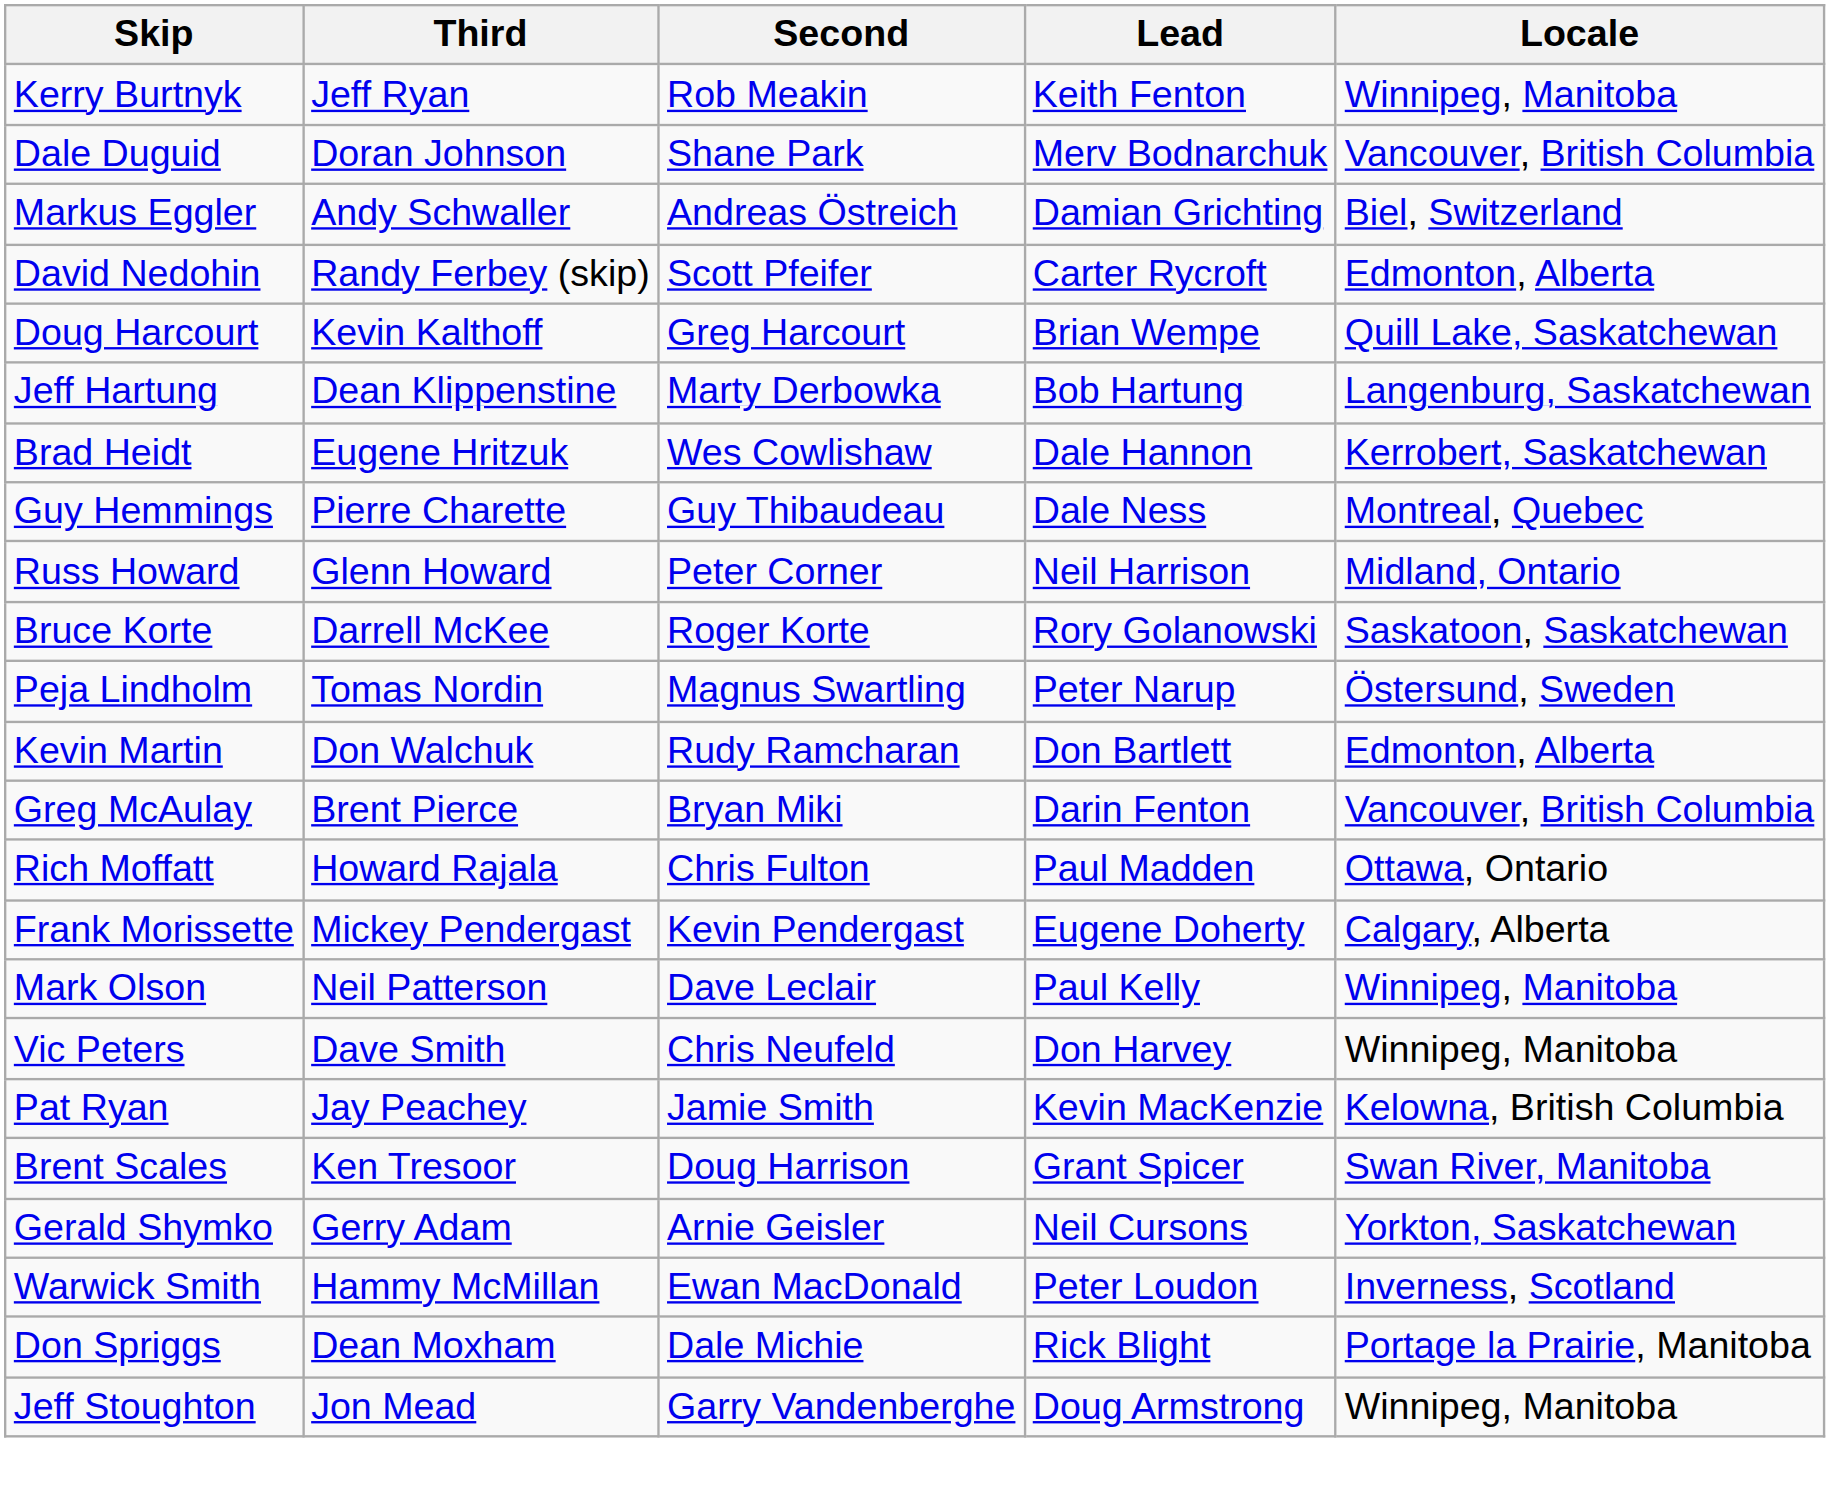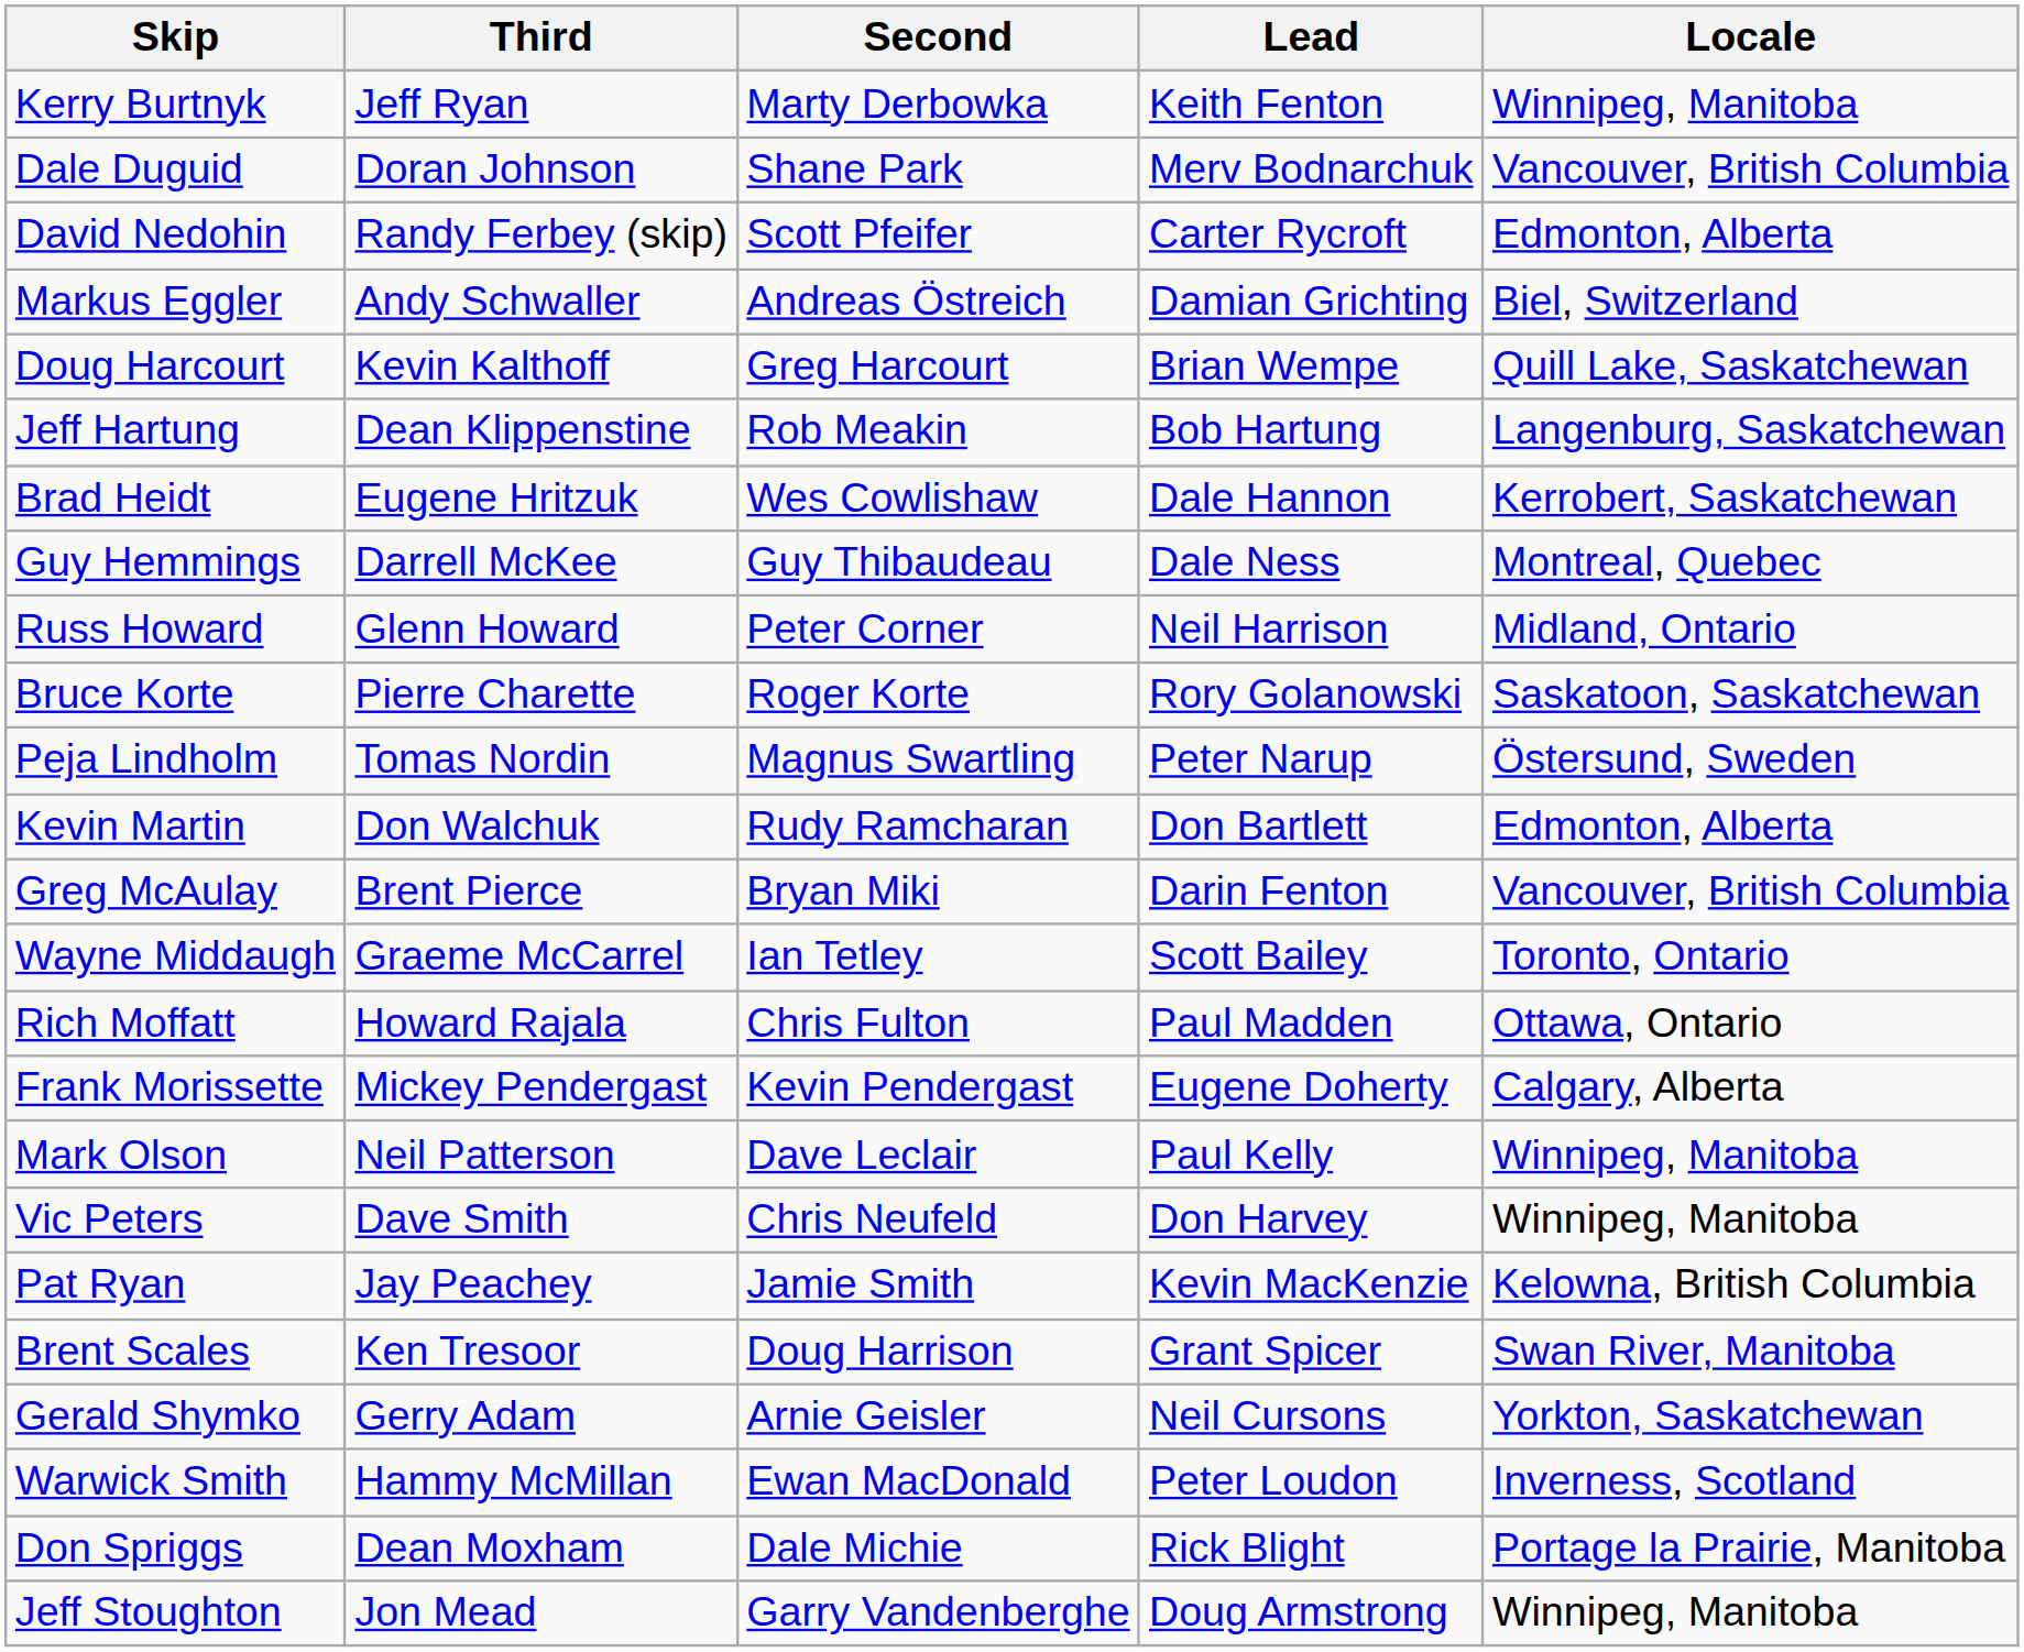Kerry Burtnyk | Second: Rob Meakin -> Marty Derbowka
rows swapped: Markus Eggler <-> David Nedohin
Jeff Hartung | Second: Marty Derbowka -> Rob Meakin
Guy Hemmings | Third: Pierre Charette -> Darrell McKee
Bruce Korte | Third: Darrell McKee -> Pierre Charette
+ row: Wayne Middaugh | Graeme McCarrel | Ian Tetley | Scott Bailey | Toronto, Ontario
